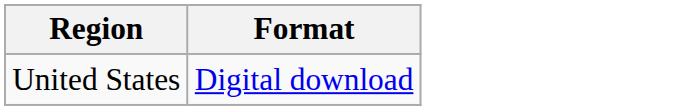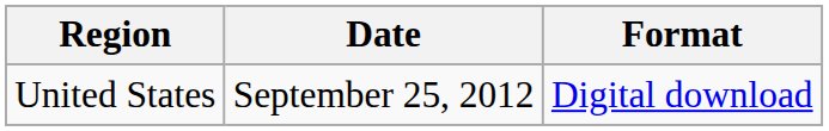+ column: Date | September 25, 2012
